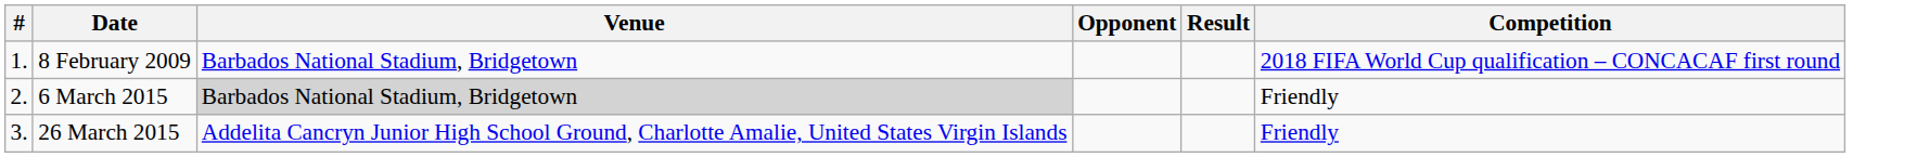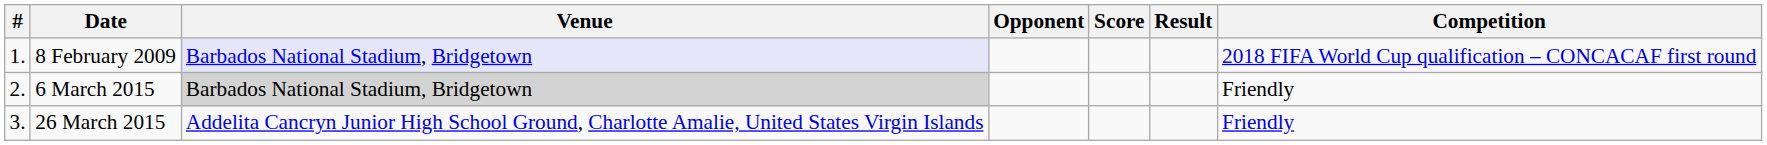+ column: Score
8 February 2009 | Venue: no background -> lavender background
